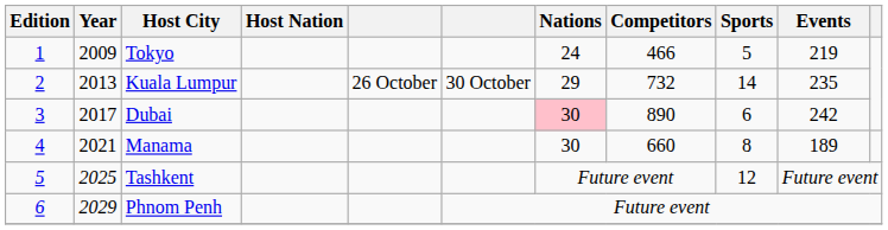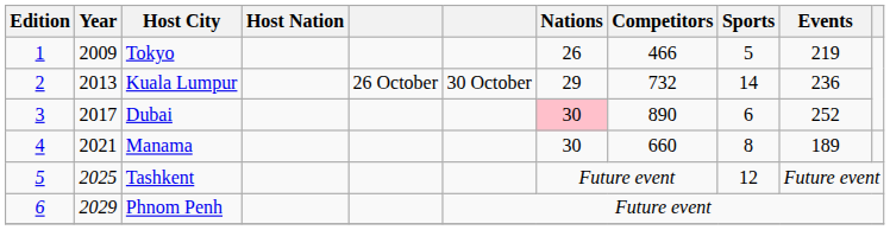Tokyo | Nations: 24 -> 26
Kuala Lumpur | Events: 235 -> 236
Dubai | Events: 242 -> 252
